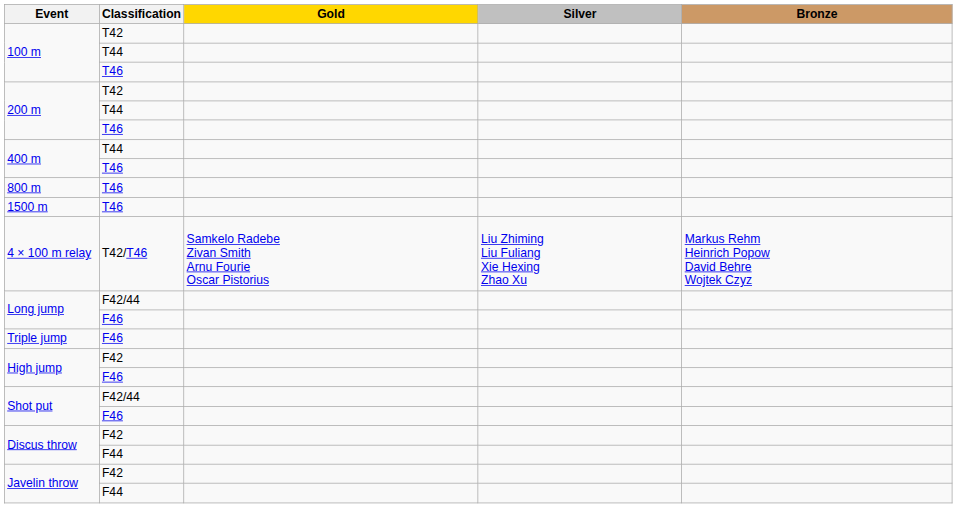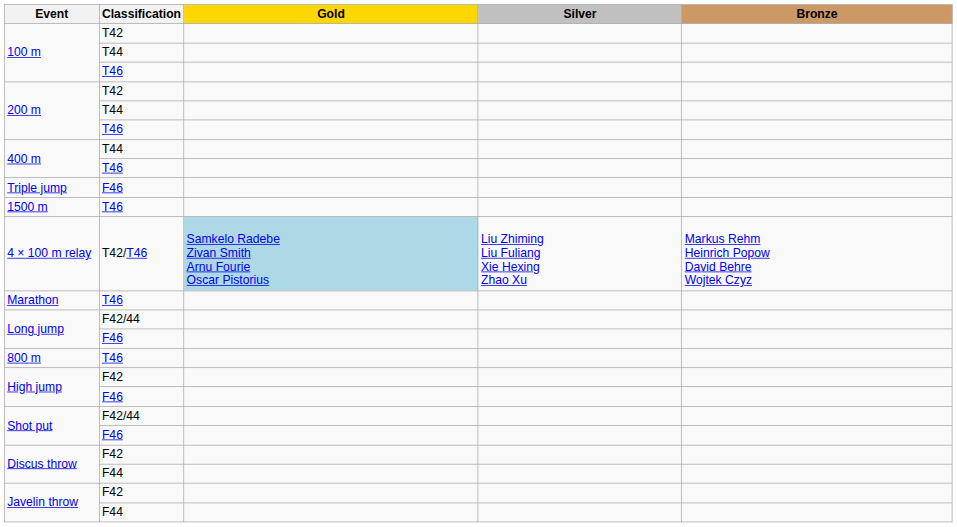rows swapped: 800 m <-> Triple jump
4 × 100 m relay | Gold: no background -> lightblue background
+ row: Marathon | T46
